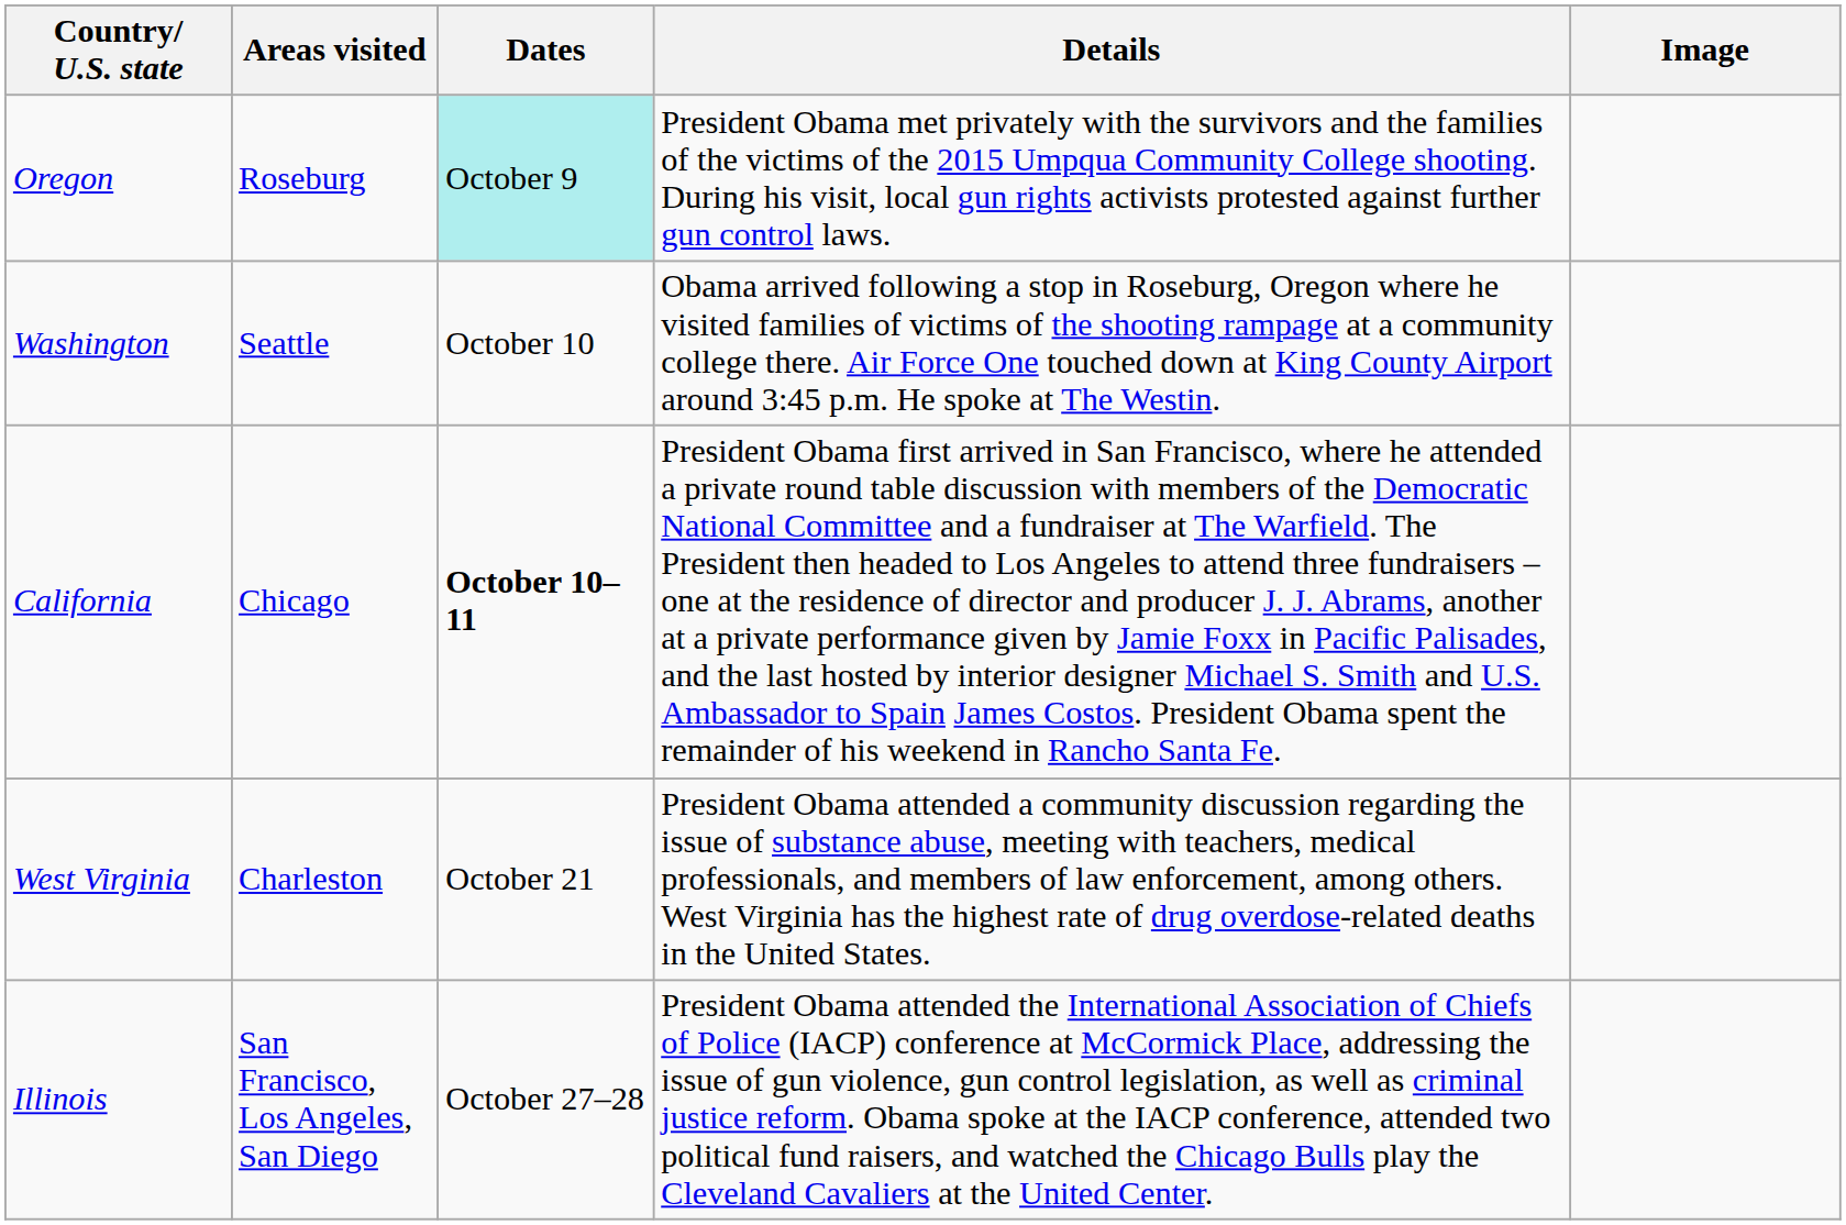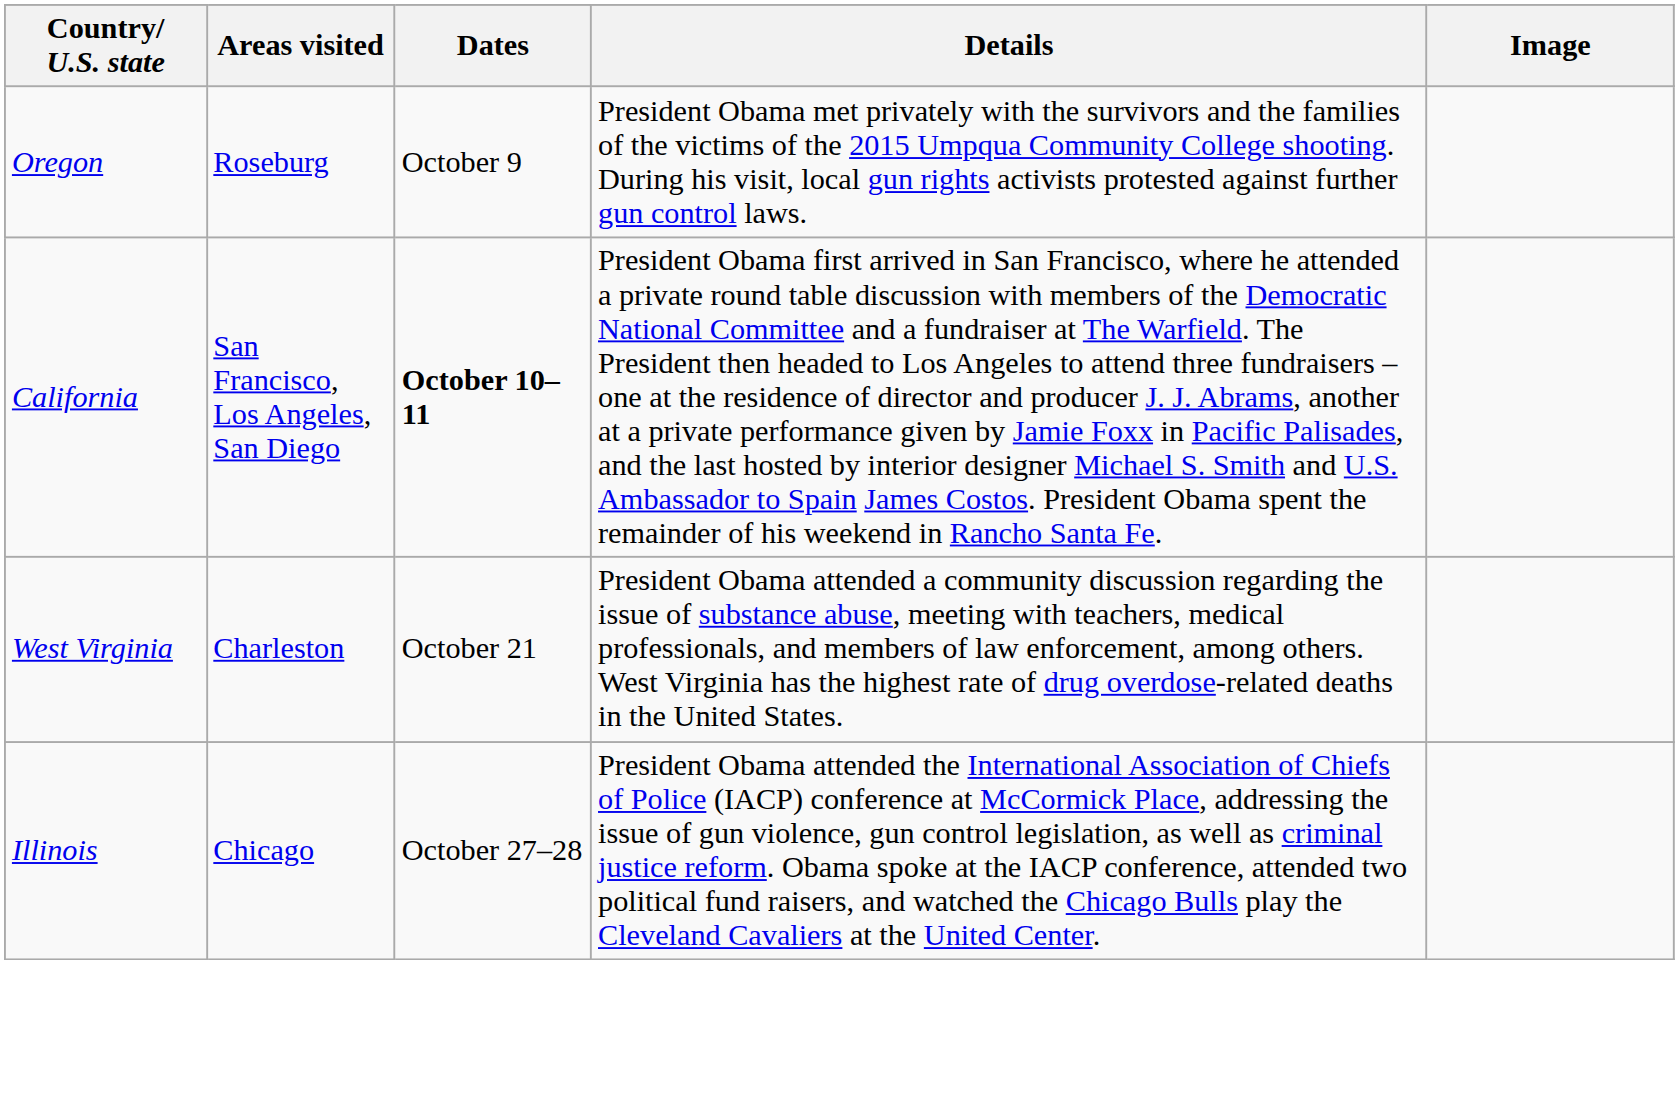Oregon | Dates: paleturquoise background -> no background
- row: Washington | Seattle | October 10 | Obama arrived following a stop in Roseburg, Oregon where he visited families of victims of the shooting rampage at a community college there. Air Force One touched down at King County Airport around 3:45 p.m. He spoke at The Westin.
California | Areas visited: Chicago -> San Francisco, Los Angeles, San Diego
Illinois | Areas visited: San Francisco, Los Angeles, San Diego -> Chicago
